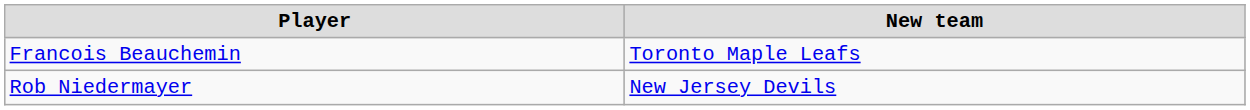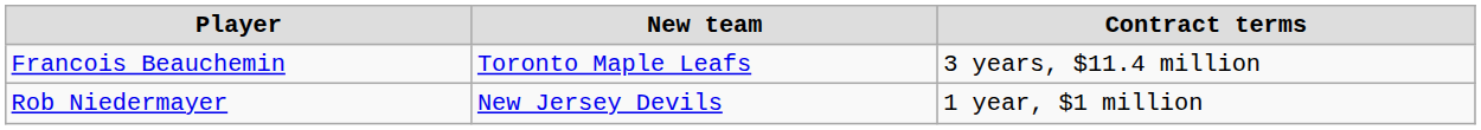+ column: Contract terms | 3 years, $11.4 million | 1 year, $1 million
